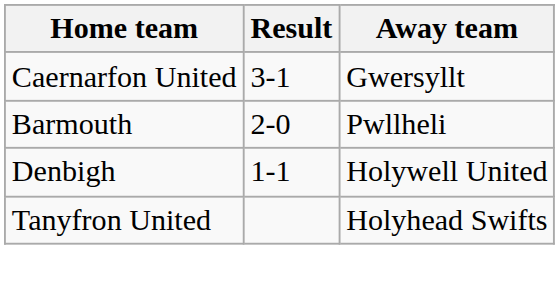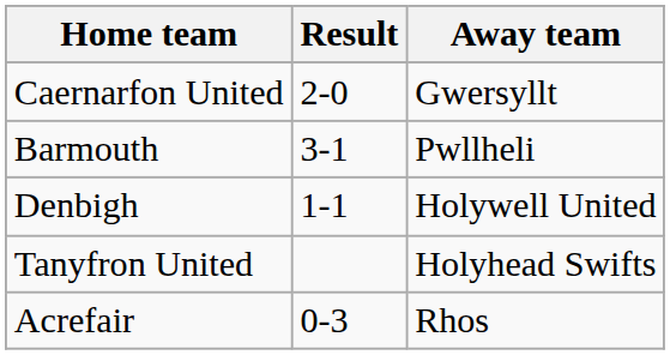Caernarfon United | Result: 3-1 -> 2-0
Barmouth | Result: 2-0 -> 3-1
+ row: Acrefair | 0-3 | Rhos
